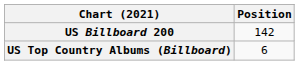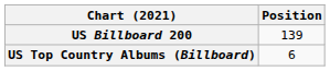US Billboard 200 | Position: 142 -> 139
